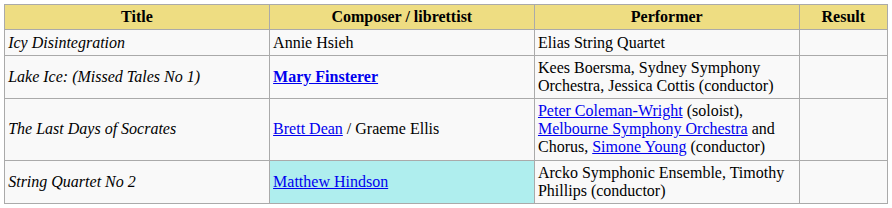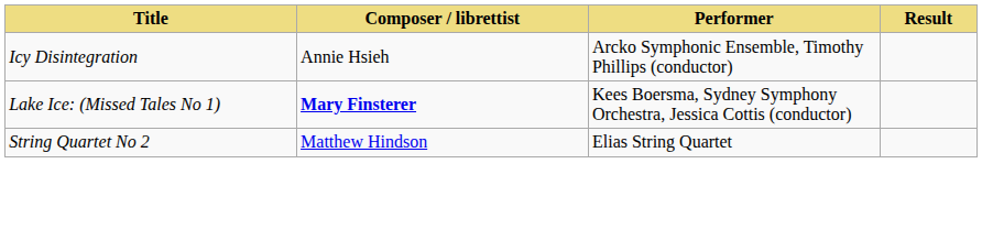Icy Disintegration | Performer: Elias String Quartet -> Arcko Symphonic Ensemble, Timothy Phillips (conductor)
- row: The Last Days of Socrates | Brett Dean / Graeme Ellis | Peter Coleman-Wright (soloist), Melbourne Symphony Orchestra and Chorus, Simone Young (conductor)
String Quartet No 2 | Composer / librettist: paleturquoise background -> no background
String Quartet No 2 | Performer: Arcko Symphonic Ensemble, Timothy Phillips (conductor) -> Elias String Quartet
